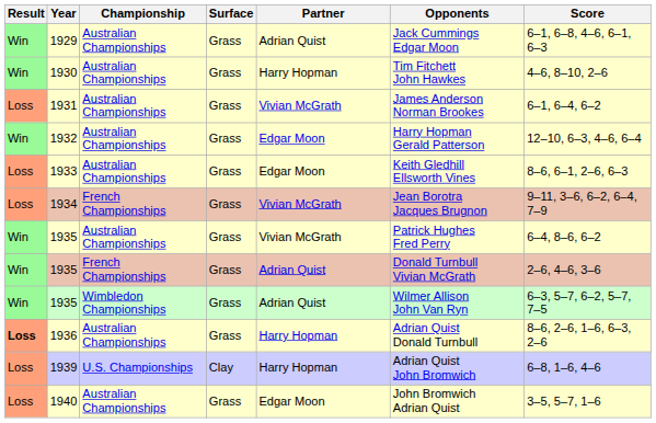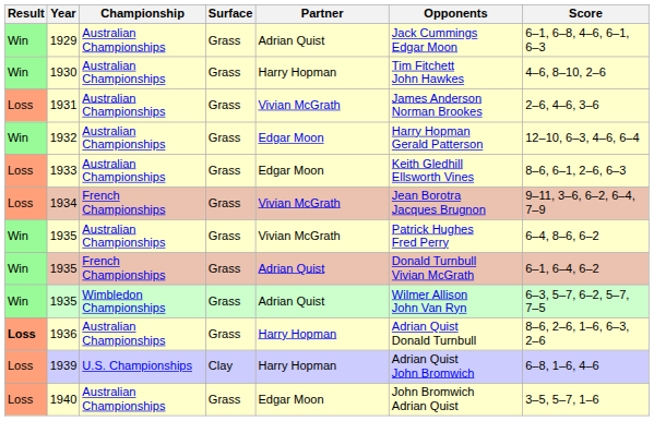1931 | Score: 6–1, 6–4, 6–2 -> 2–6, 4–6, 3–6
1935 / French Championships | Score: 2–6, 4–6, 3–6 -> 6–1, 6–4, 6–2
